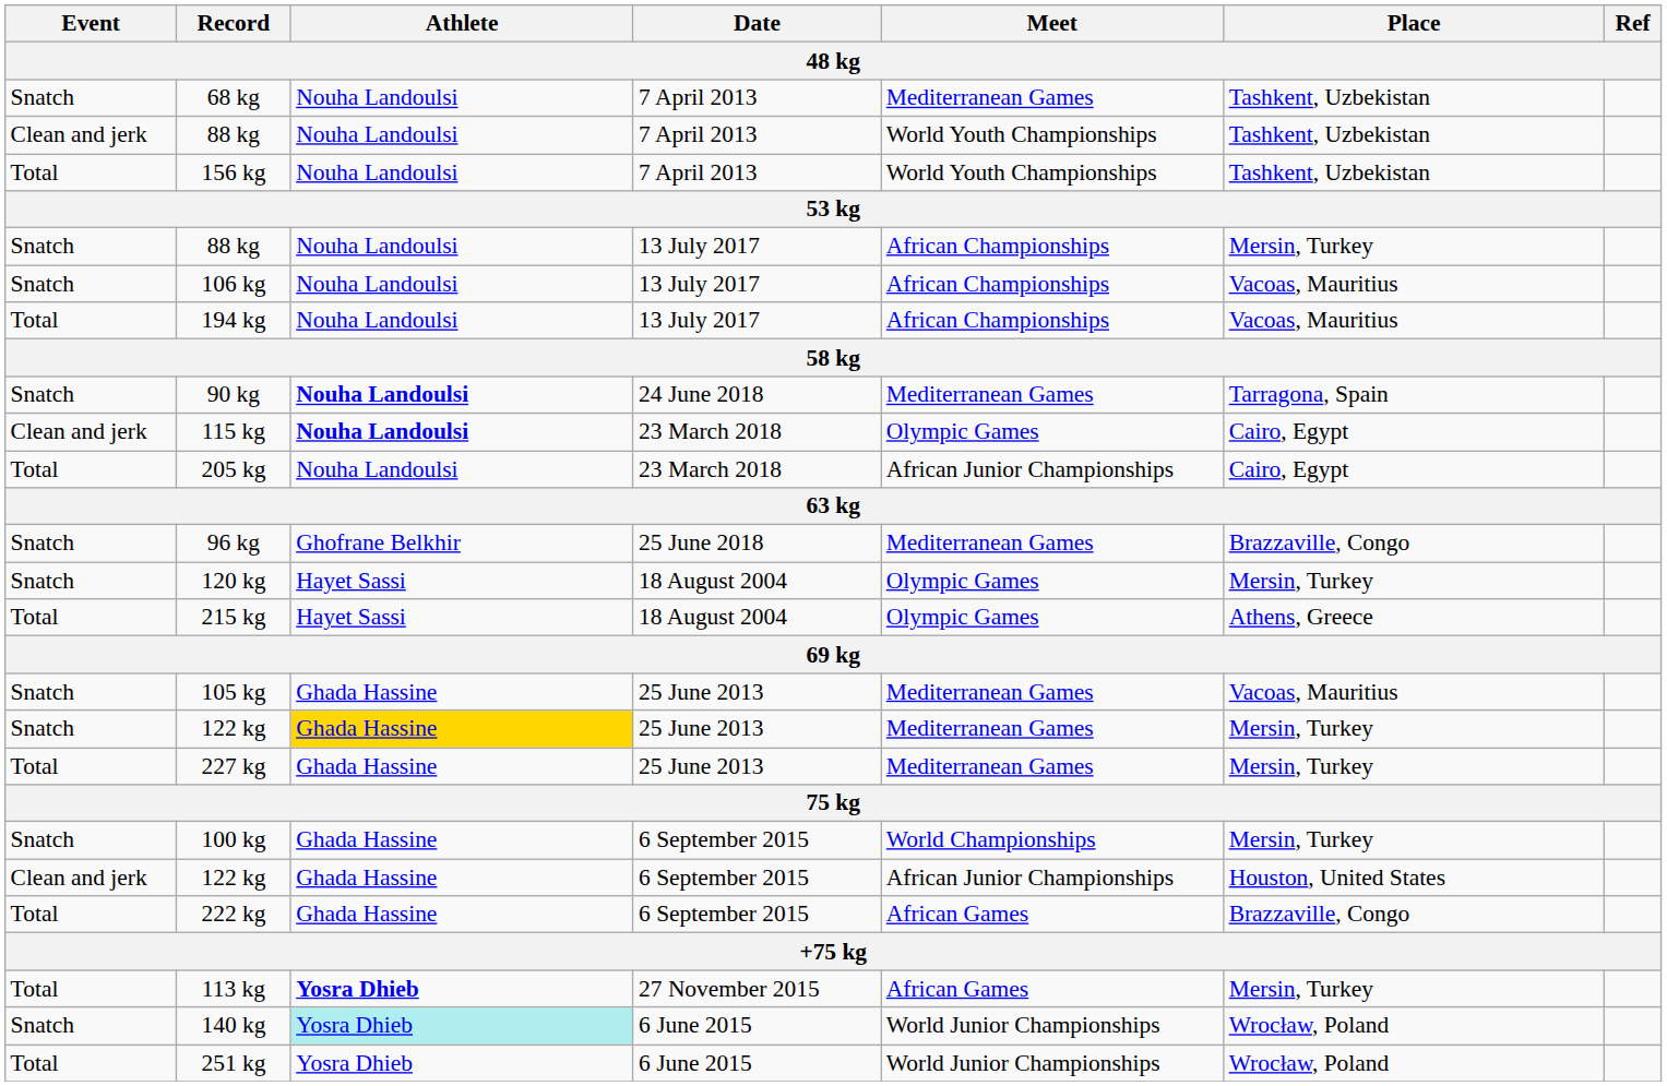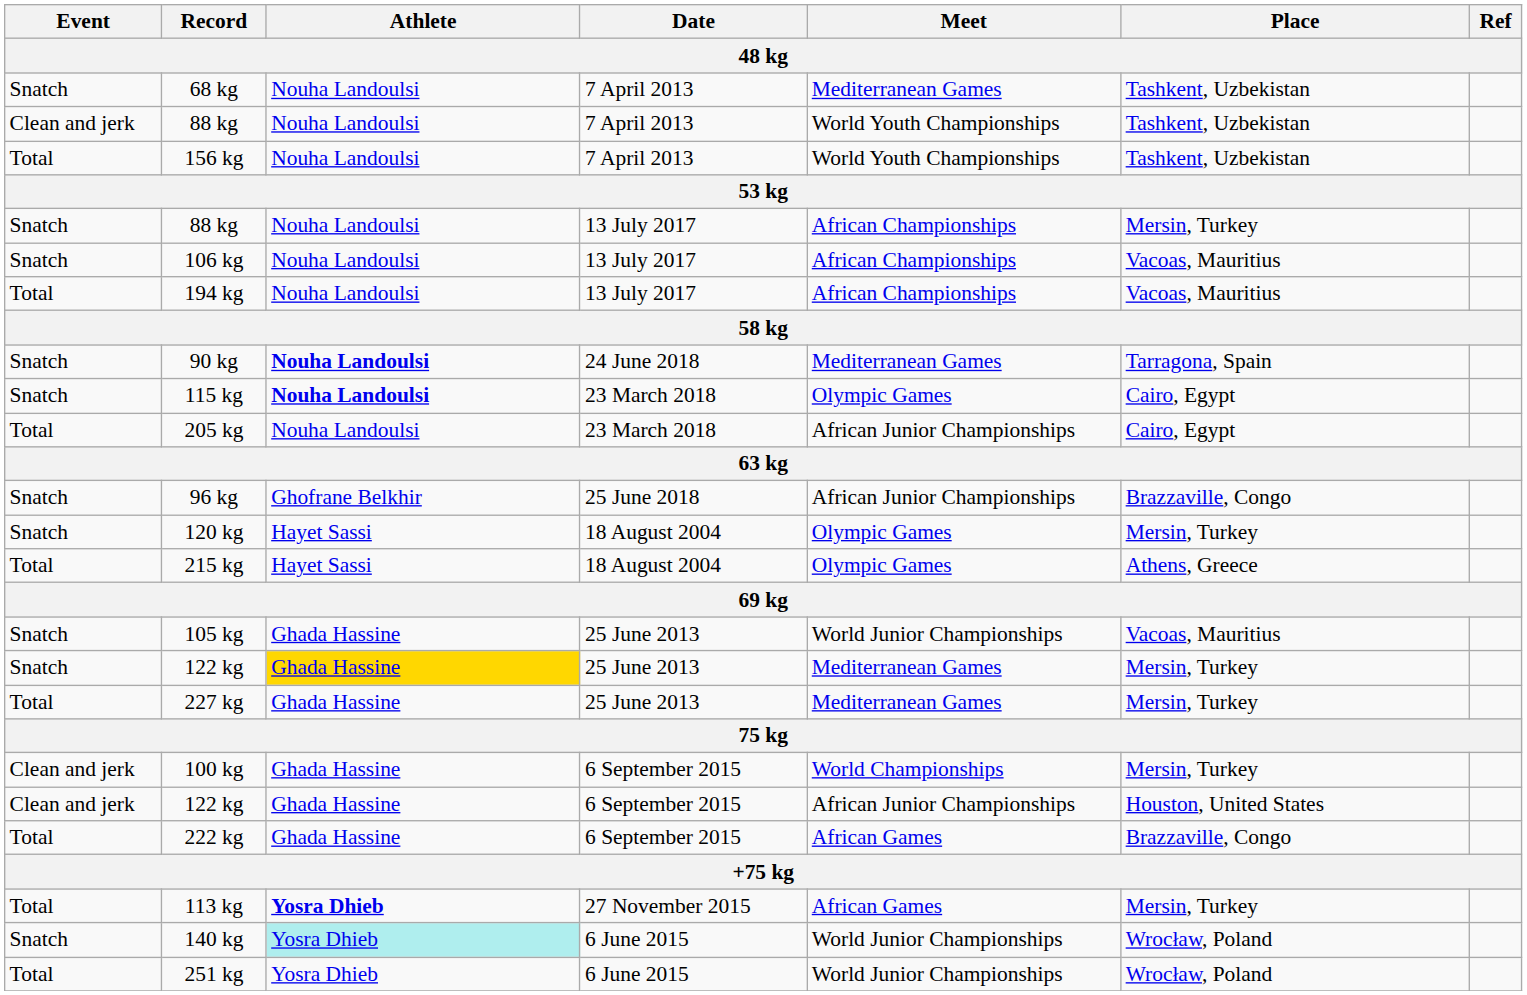115 kg | Event: Clean and jerk -> Snatch
96 kg | Meet: Mediterranean Games -> African Junior Championships
105 kg | Meet: Mediterranean Games -> World Junior Championships
100 kg | Event: Snatch -> Clean and jerk
